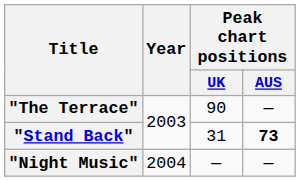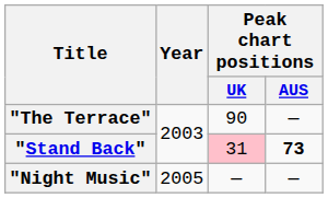"Stand Back" | Peak chart positions / UK: no background -> pink background
"Night Music" | Year: 2004 -> 2005
